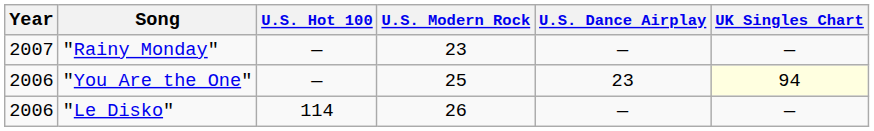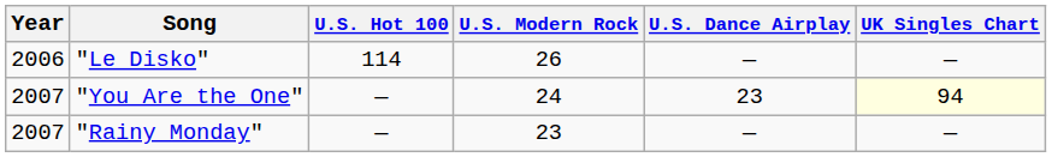rows swapped: "Le Disko" <-> "Rainy Monday"
"You Are the One" | Year: 2006 -> 2007
"You Are the One" | U.S. Modern Rock: 25 -> 24
